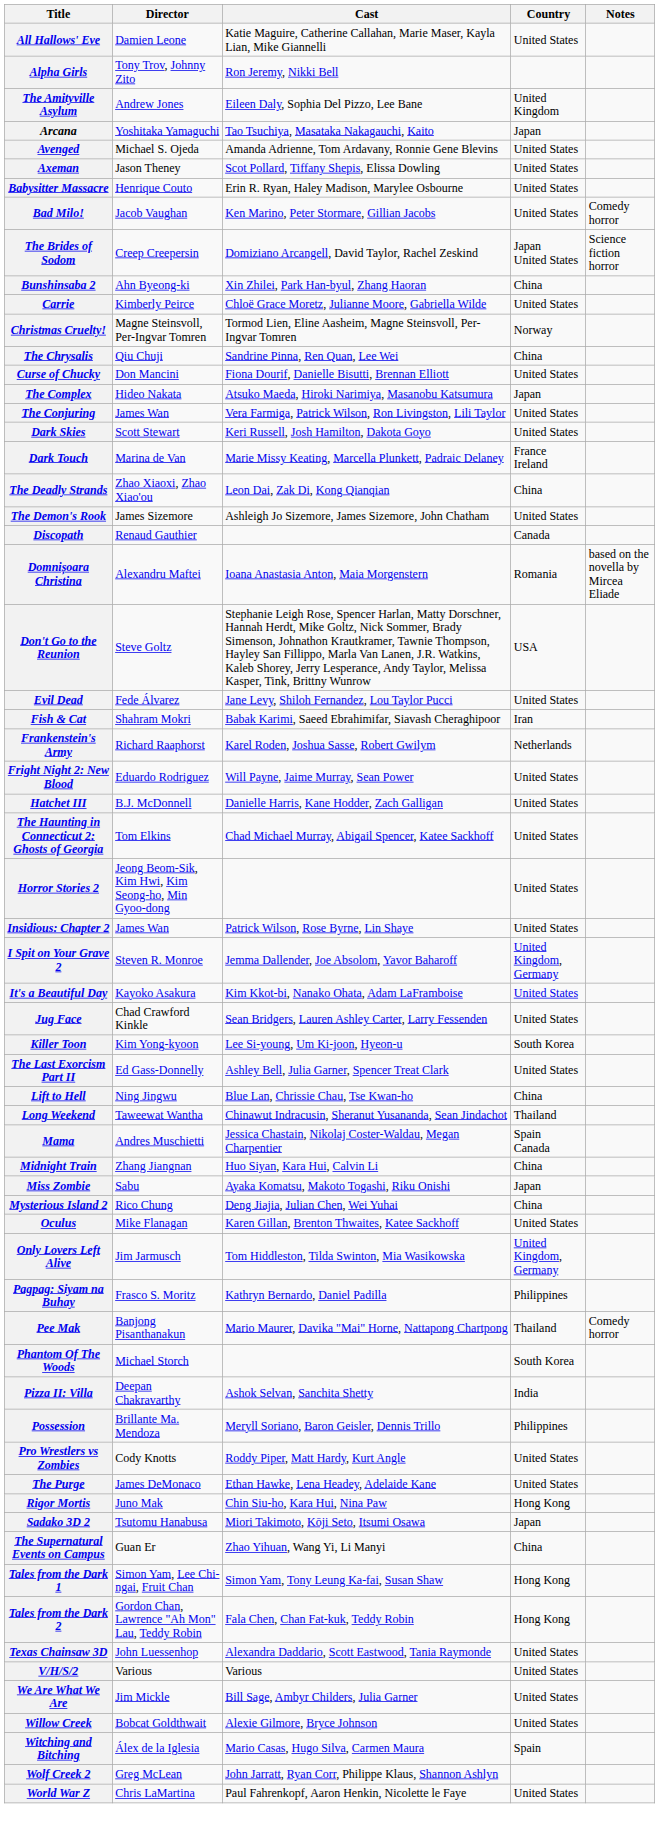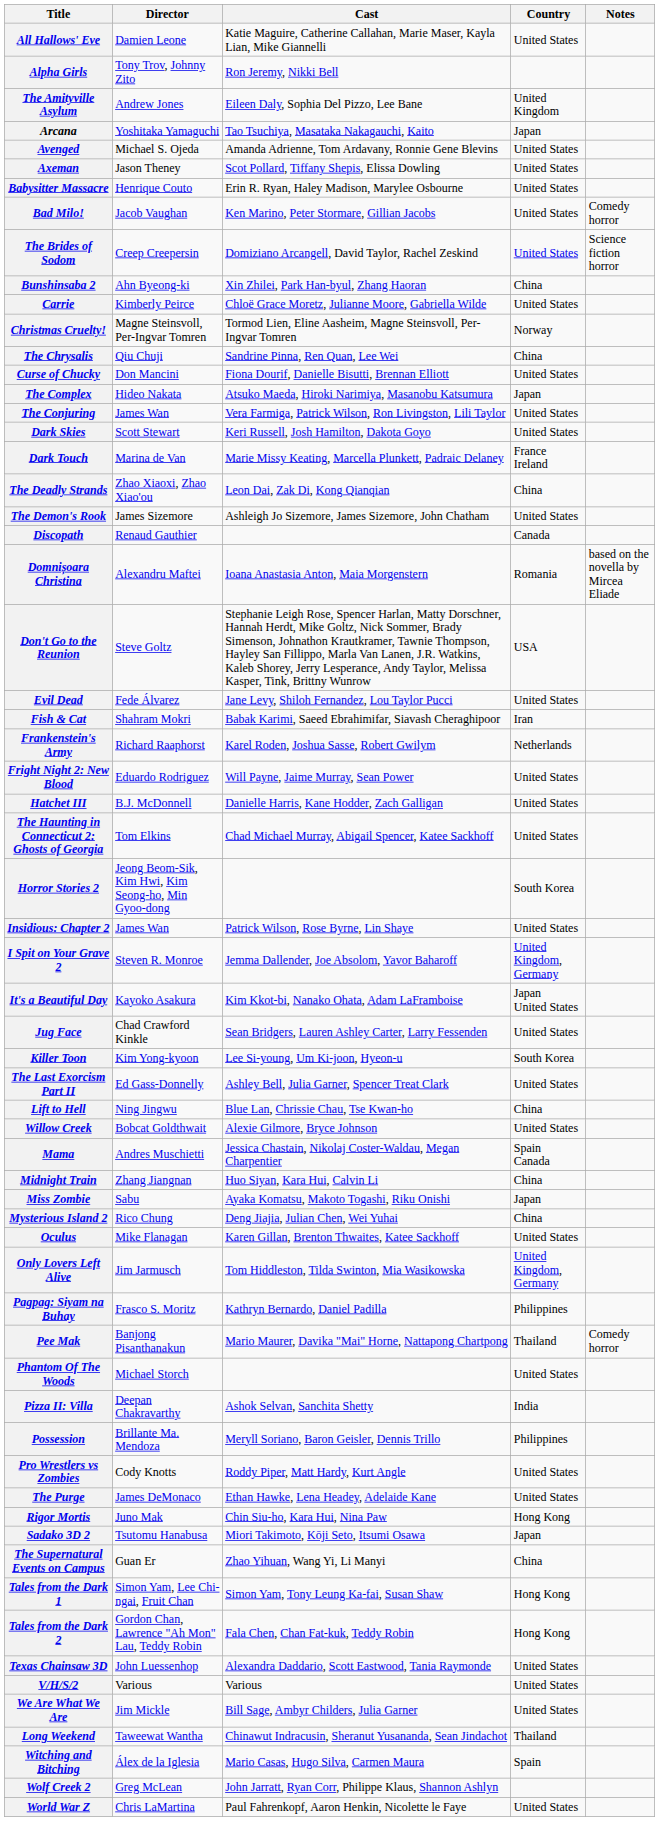The Brides of Sodom | Country: Japan United States -> United States
Horror Stories 2 | Country: United States -> South Korea
It's a Beautiful Day | Country: United States -> Japan United States
rows swapped: Long Weekend <-> Willow Creek
Phantom Of The Woods | Country: South Korea -> United States
